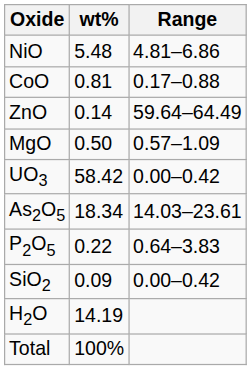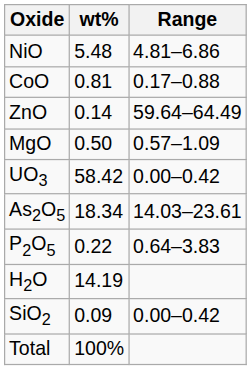rows swapped: SiO2 <-> H2O
